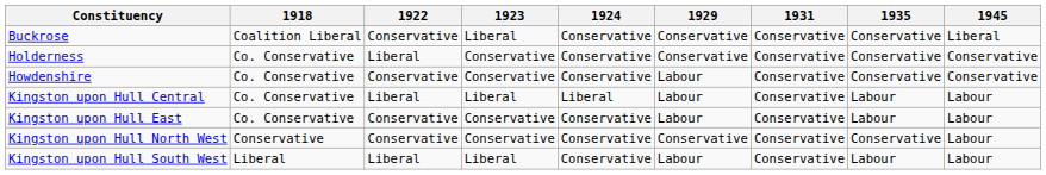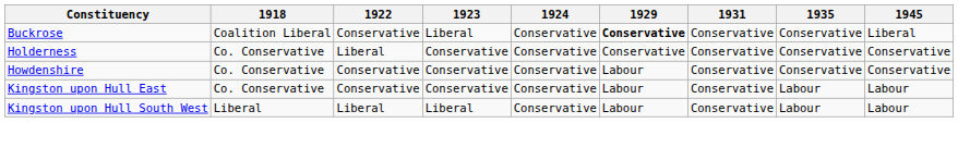Buckrose | 1929: normal -> bold
- row: Kingston upon Hull Central | Co. Conservative | Liberal | Liberal | Liberal | Labour | Conservative | Labour | Labour
- row: Kingston upon Hull North West | Conservative | Conservative | Conservative | Conservative | Conservative | Conservative | Conservative | Labour
